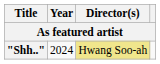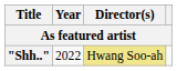"Shh.." | Year: 2024 -> 2022
